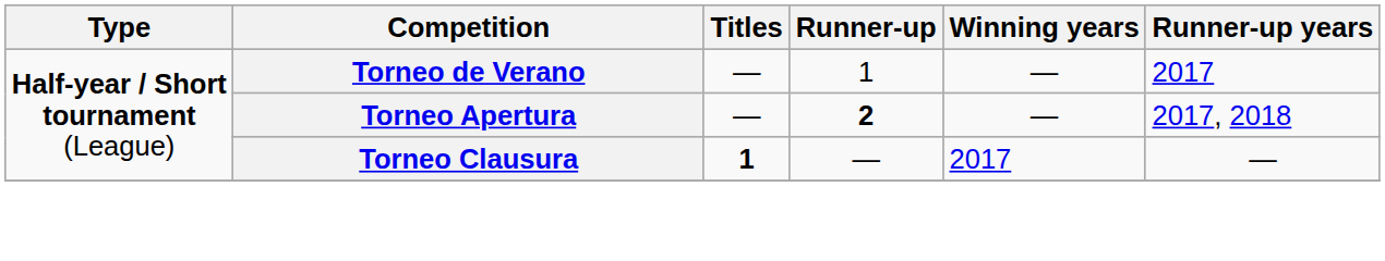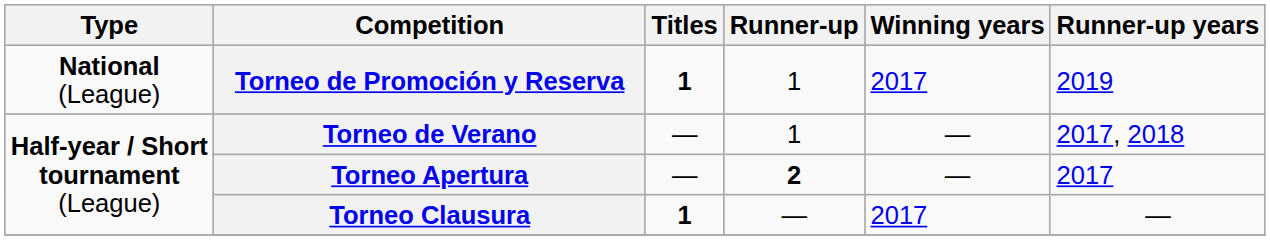+ row: National (League) | Torneo de Promoción y Reserva | 1 | 1 | 2017 | 2019
Torneo de Verano | Runner-up years: 2017 -> 2017, 2018
Torneo Apertura | Runner-up years: 2017, 2018 -> 2017
